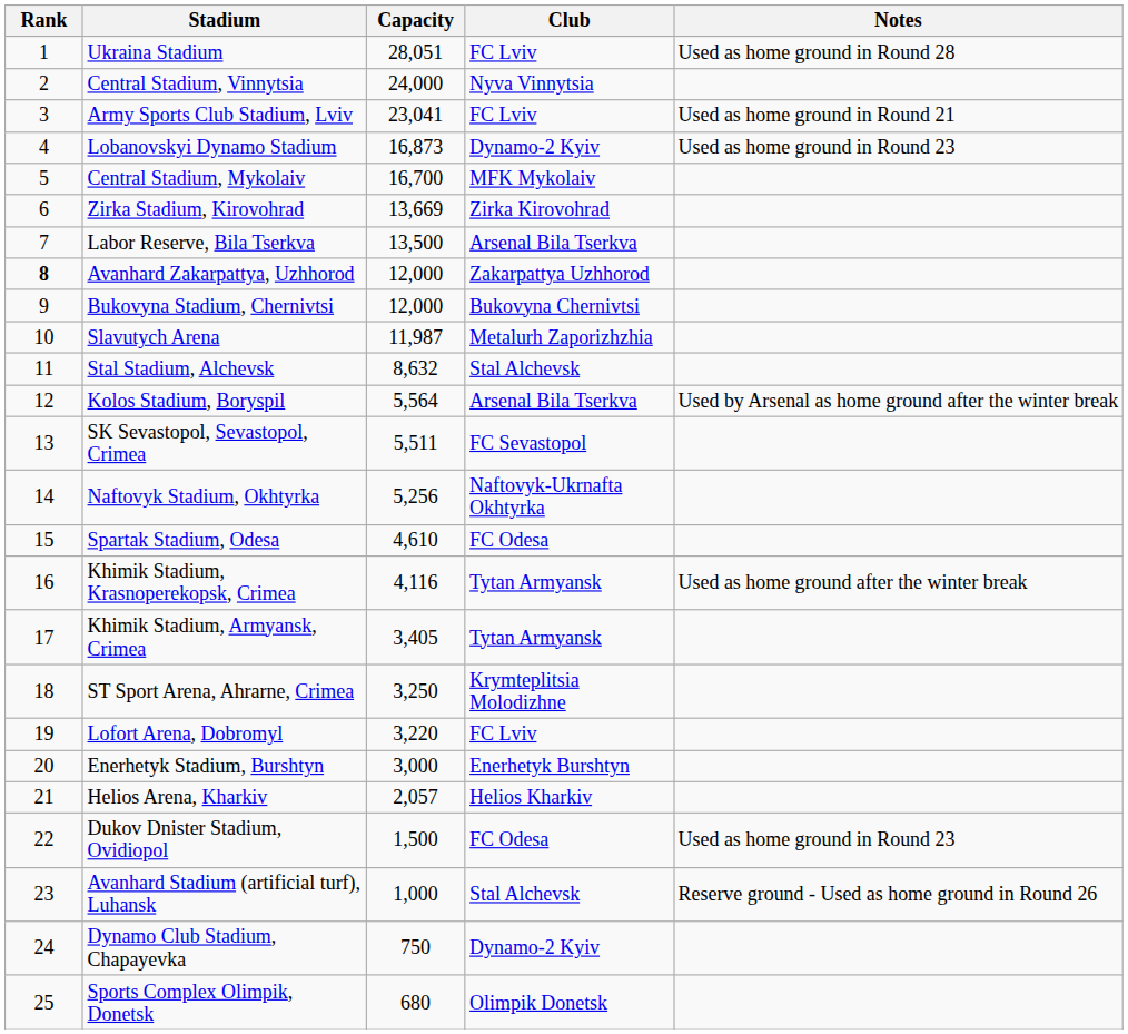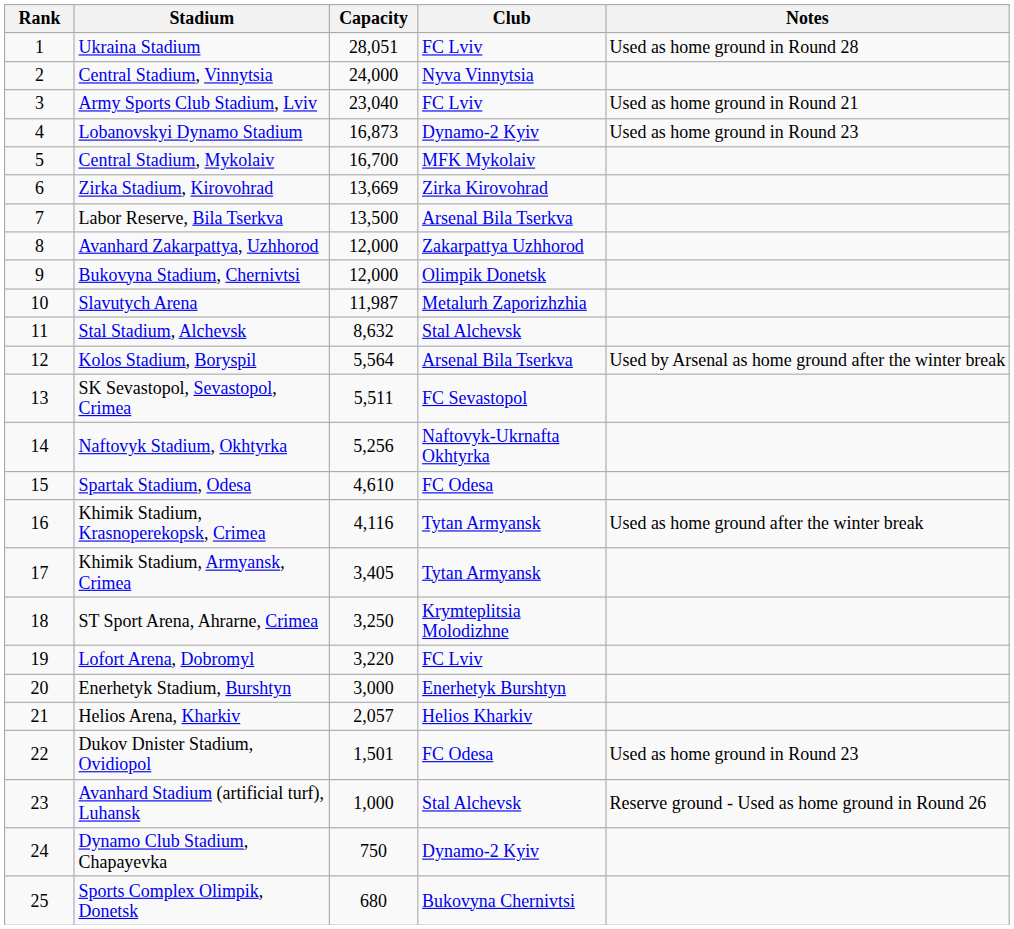Army Sports Club Stadium, Lviv | Capacity: 23,041 -> 23,040
Avanhard Zakarpattya, Uzhhorod | Rank: bold -> normal
Bukovyna Stadium, Chernivtsi | Club: Bukovyna Chernivtsi -> Olimpik Donetsk
Dukov Dnister Stadium, Ovidiopol | Capacity: 1,500 -> 1,501
Sports Complex Olimpik, Donetsk | Club: Olimpik Donetsk -> Bukovyna Chernivtsi
